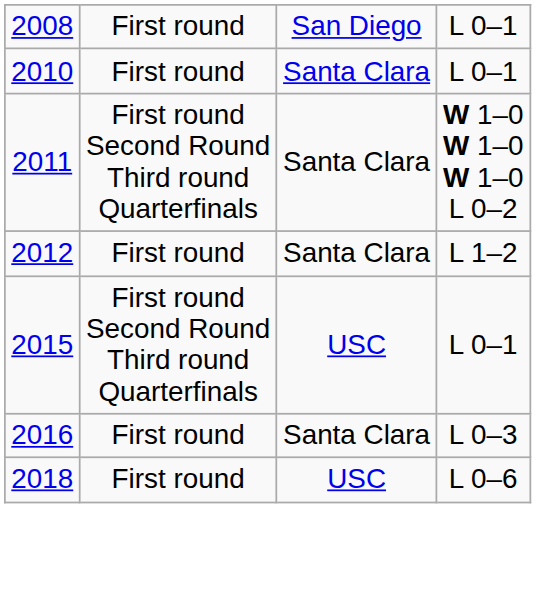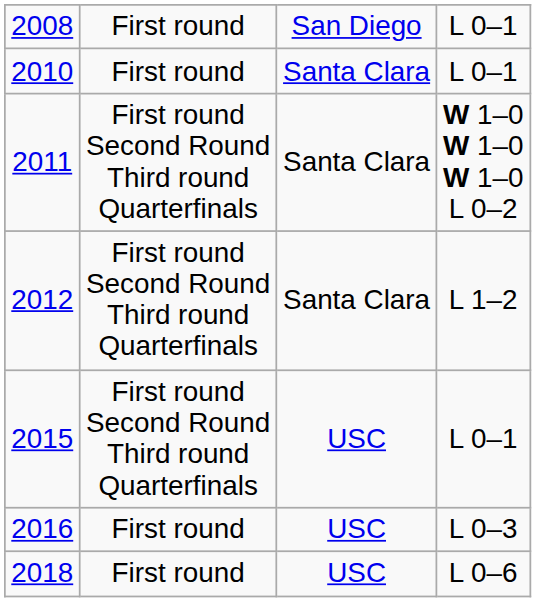2012 | column 2: First round -> First round Second Round Third round Quarterfinals
2016 | column 3: Santa Clara -> USC
